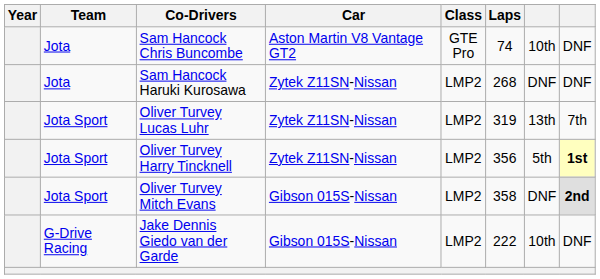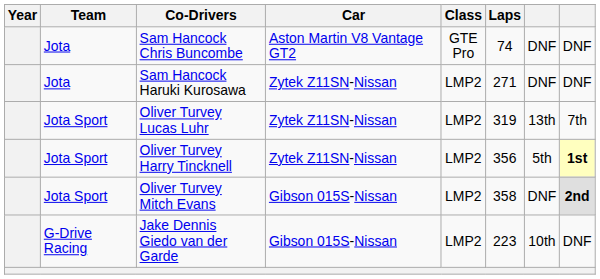Sam Hancock Chris Buncombe | column 7: 10th -> DNF
Sam Hancock Haruki Kurosawa | Laps: 268 -> 271
Jake Dennis Giedo van der Garde | Laps: 222 -> 223
